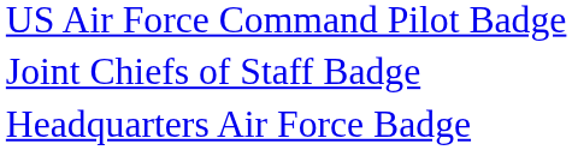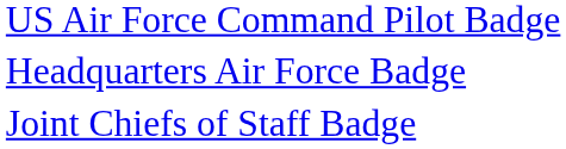rows swapped: Headquarters Air Force Badge <-> Joint Chiefs of Staff Badge
